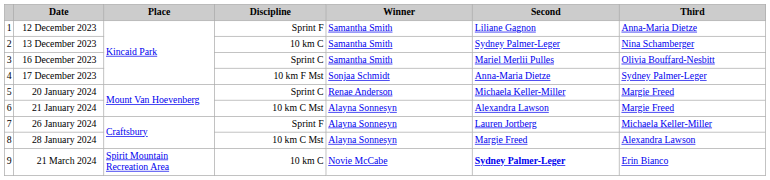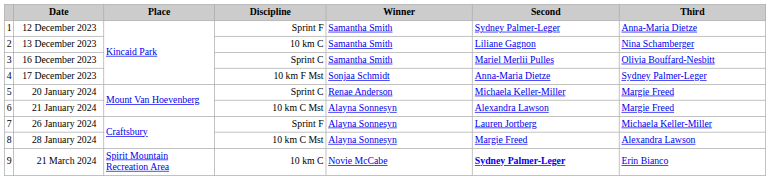12 December 2023 | Second: Liliane Gagnon -> Sydney Palmer-Leger
13 December 2023 | Second: Sydney Palmer-Leger -> Liliane Gagnon
